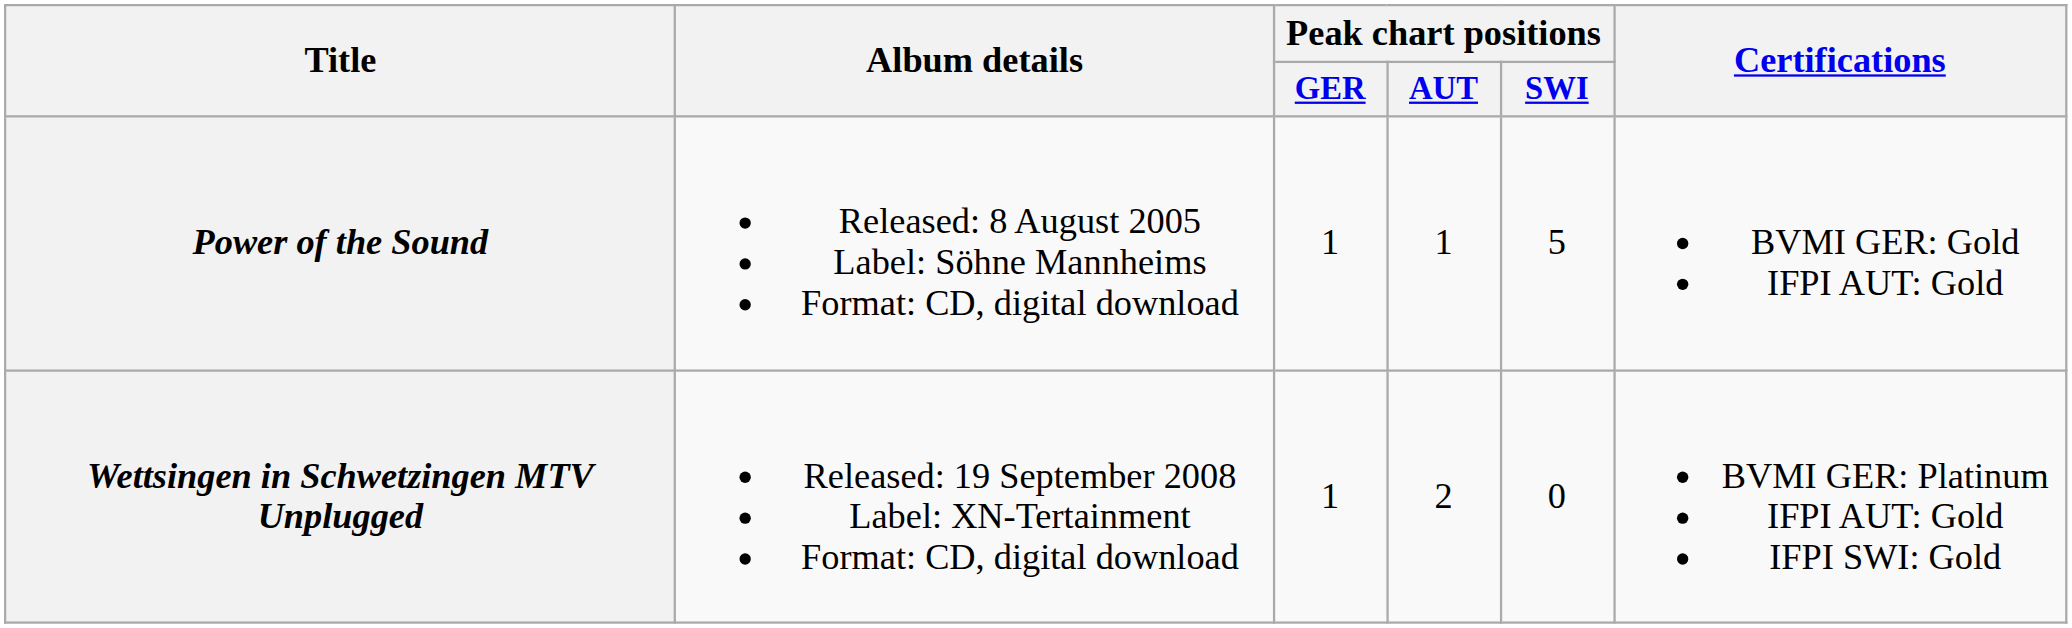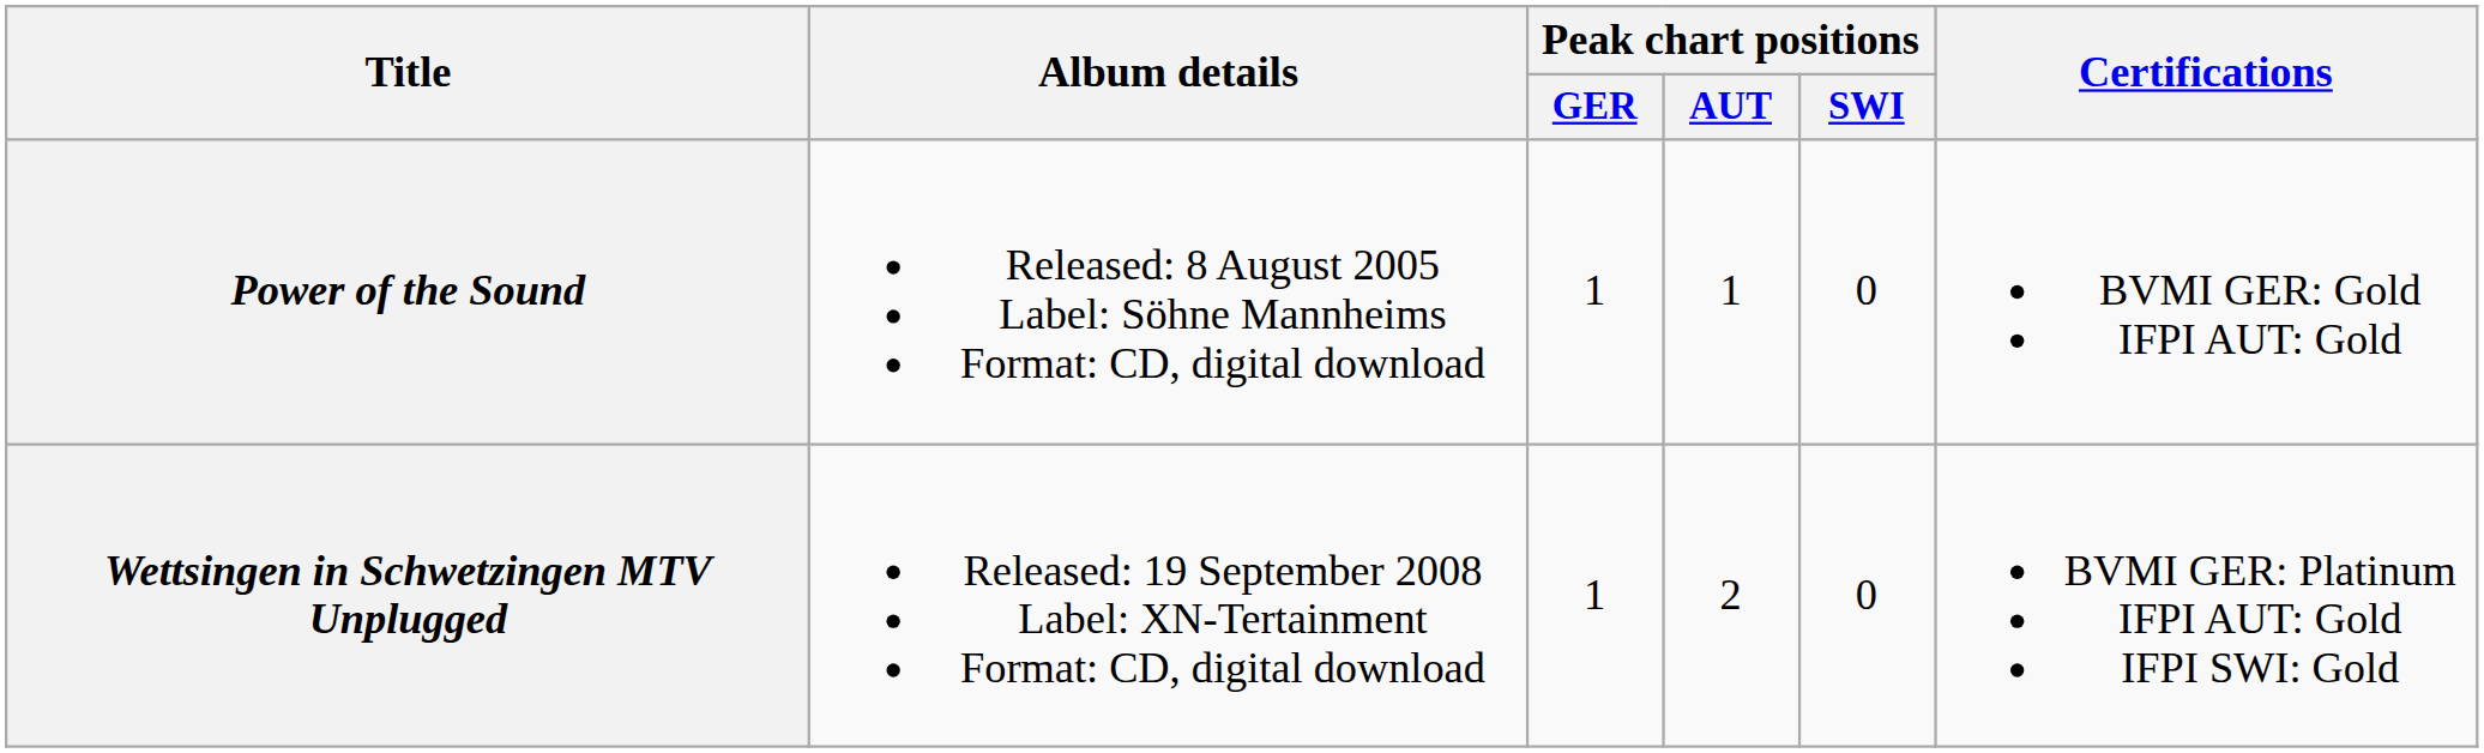Power of the Sound | Peak chart positions / SWI: 5 -> 0
